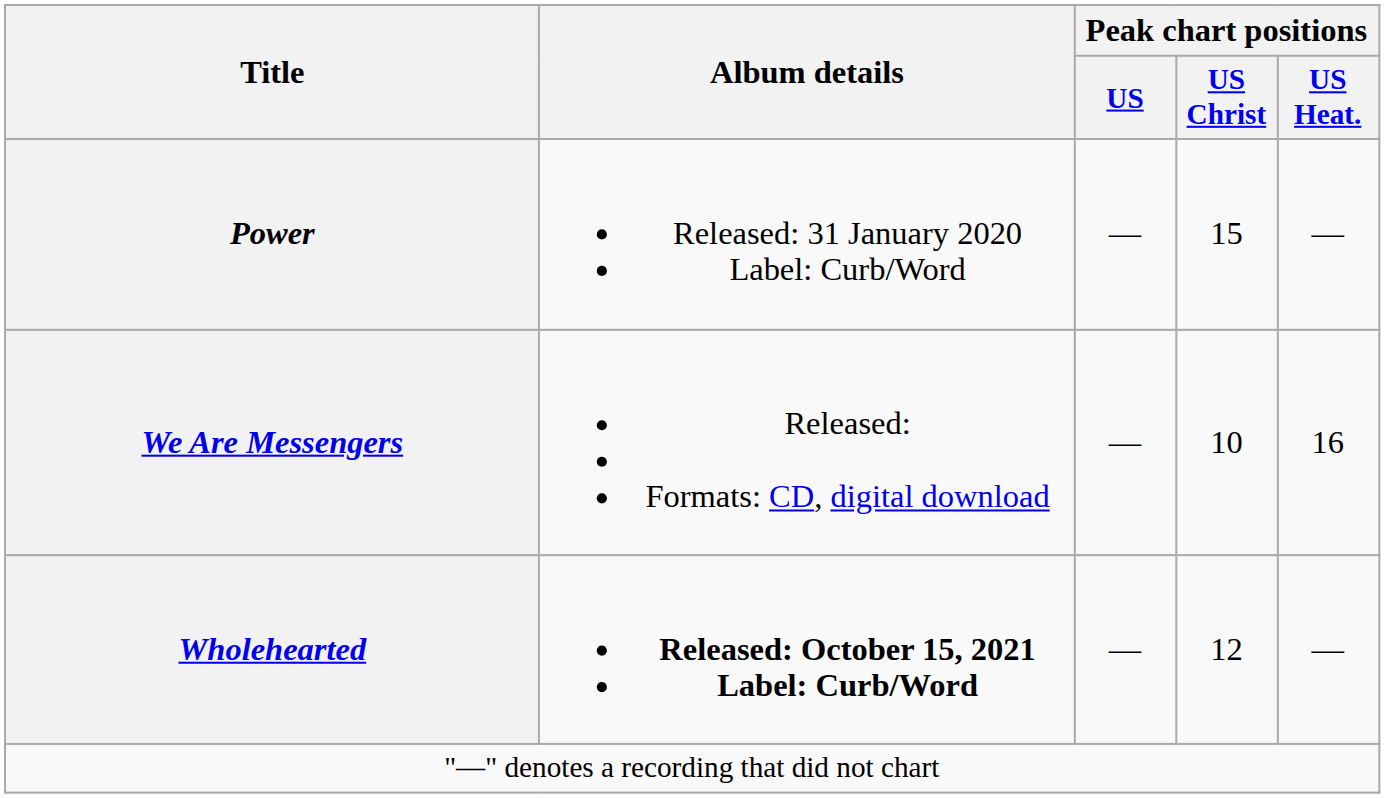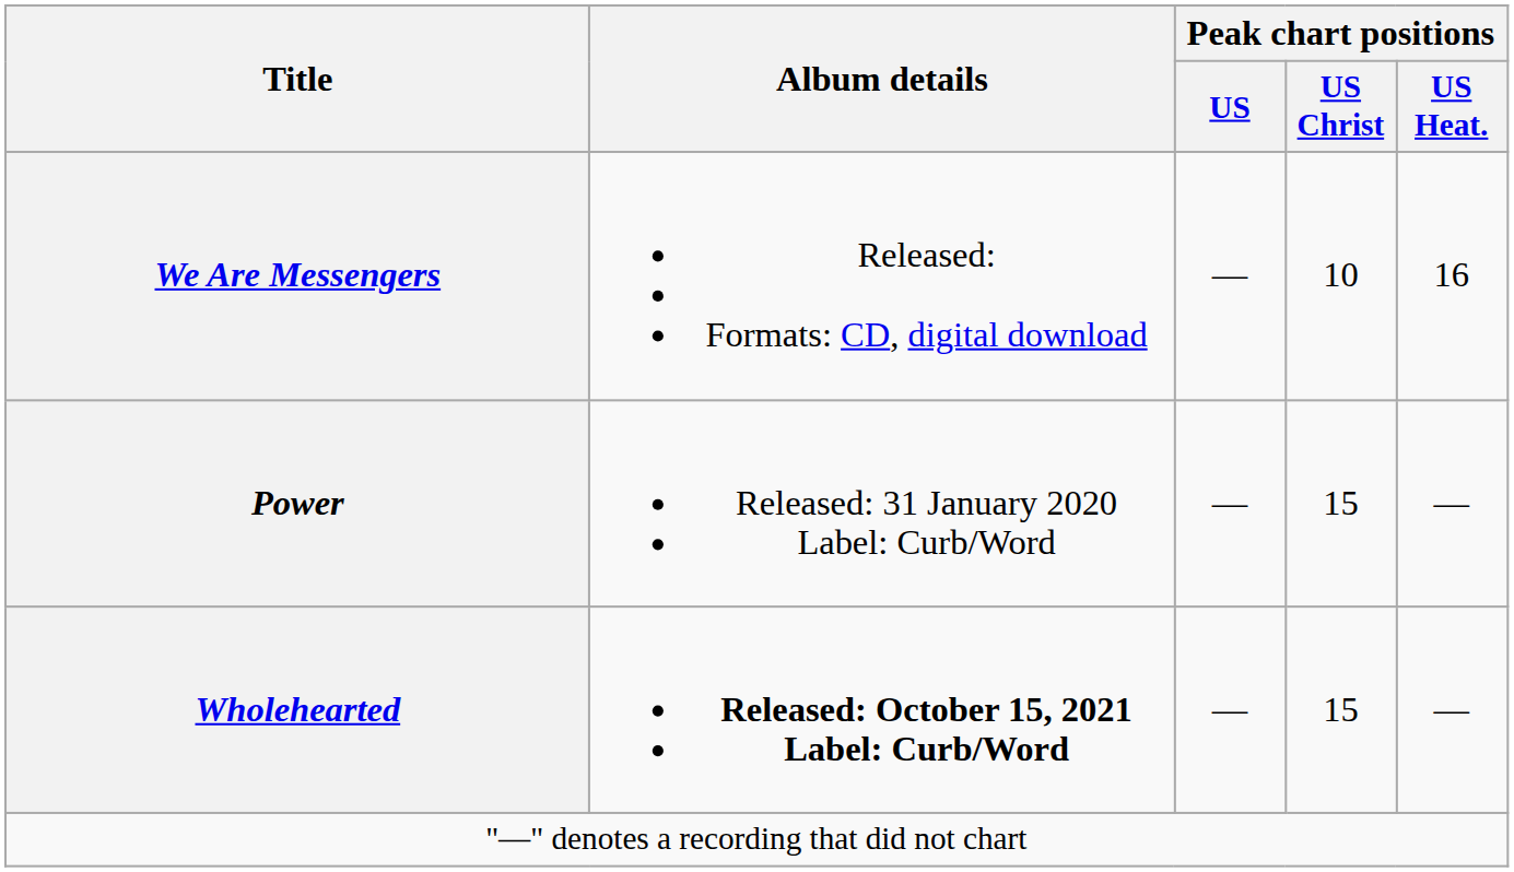rows swapped: We Are Messengers <-> Power
Wholehearted | Peak chart positions / US Christ: 12 -> 15
